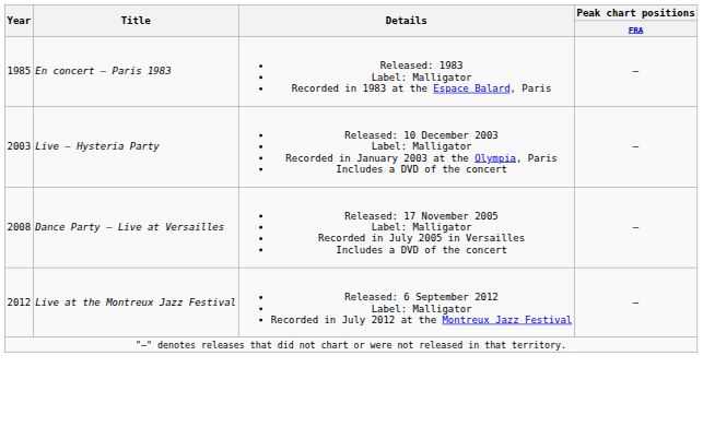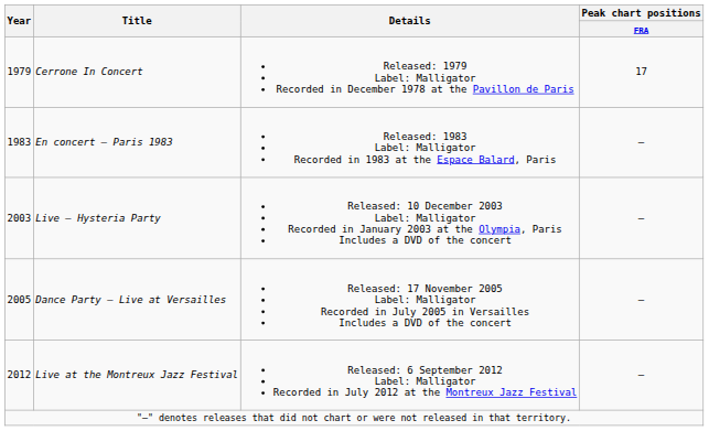+ row: 1979 | Cerrone In Concert | Released: 1979 Label: Malligator Recorded in December 1978 at the Pavillon de Paris | 17
En concert – Paris 1983 | Year: 1985 -> 1983
Dance Party – Live at Versailles | Year: 2008 -> 2005
